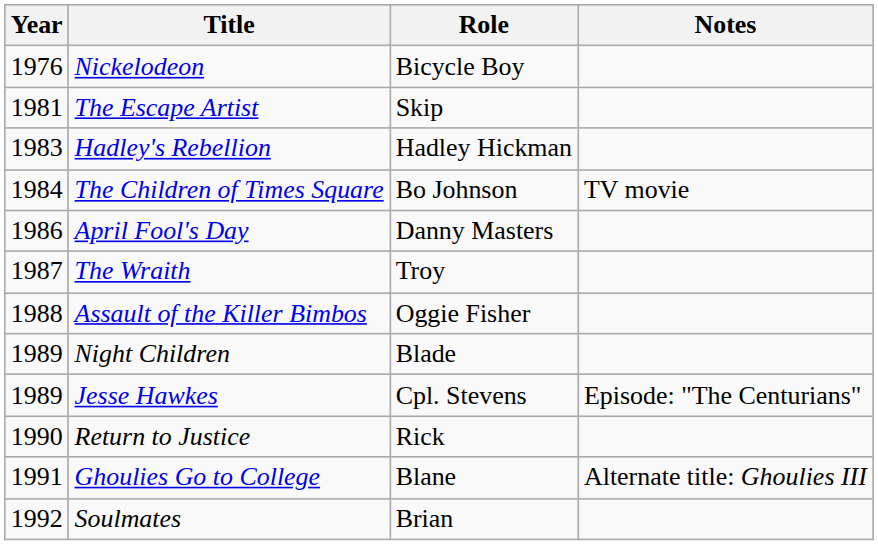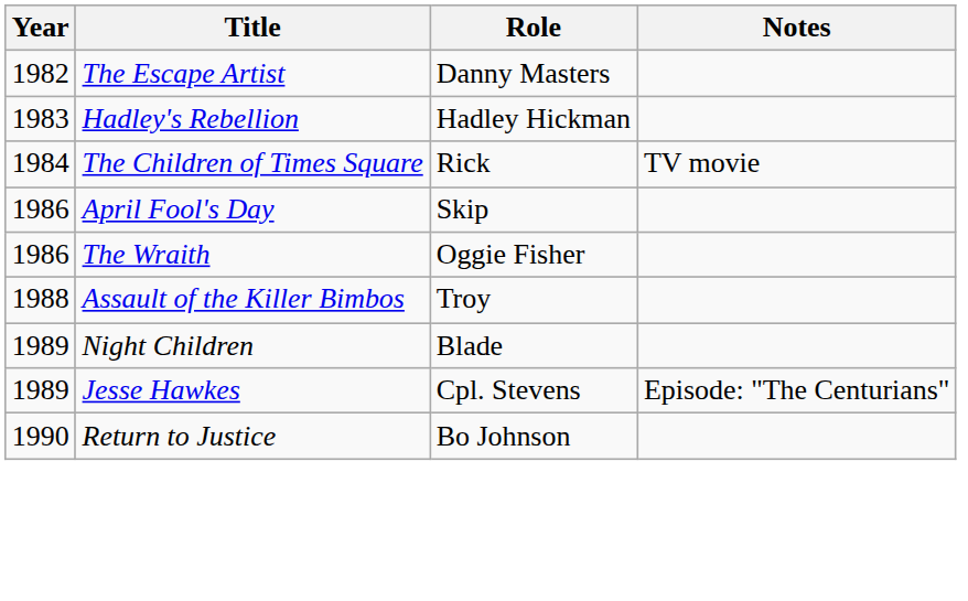- row: 1976 | Nickelodeon | Bicycle Boy
The Escape Artist | Year: 1981 -> 1982
The Escape Artist | Role: Skip -> Danny Masters
The Children of Times Square | Role: Bo Johnson -> Rick
April Fool's Day | Role: Danny Masters -> Skip
The Wraith | Year: 1987 -> 1986
The Wraith | Role: Troy -> Oggie Fisher
Assault of the Killer Bimbos | Role: Oggie Fisher -> Troy
Return to Justice | Role: Rick -> Bo Johnson
- row: 1991 | Ghoulies Go to College | Blane | Alternate title: Ghoulies III
- row: 1992 | Soulmates | Brian
